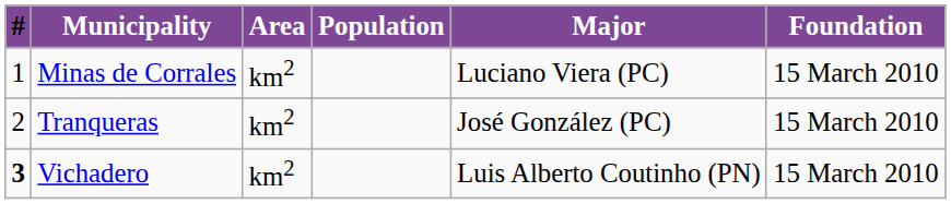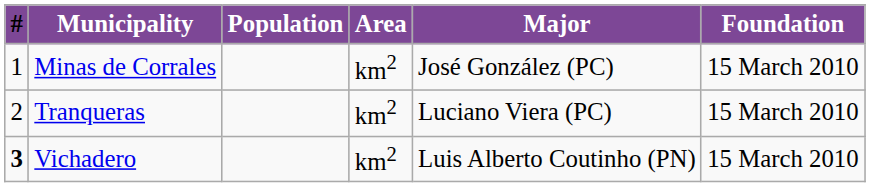columns swapped: Population <-> Area
Minas de Corrales | Major: Luciano Viera (PC) -> José González (PC)
Tranqueras | Major: José González (PC) -> Luciano Viera (PC)
